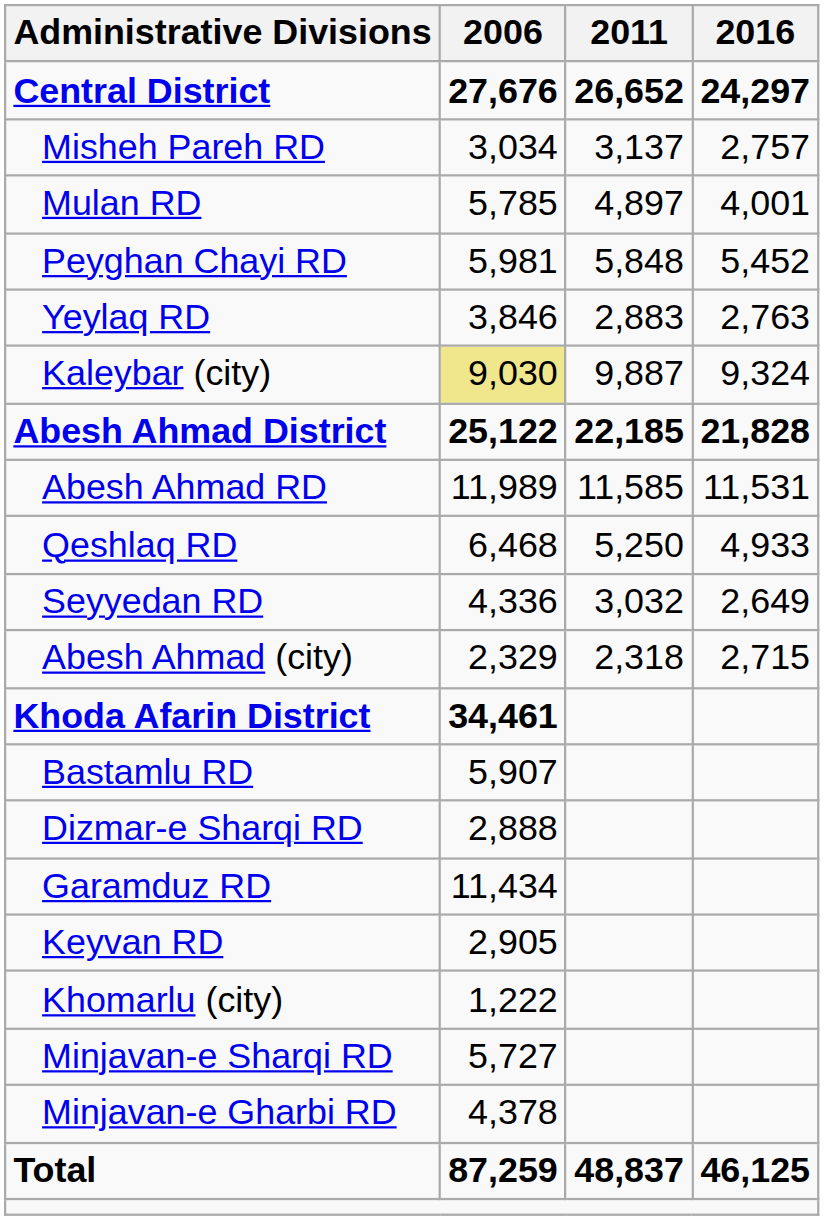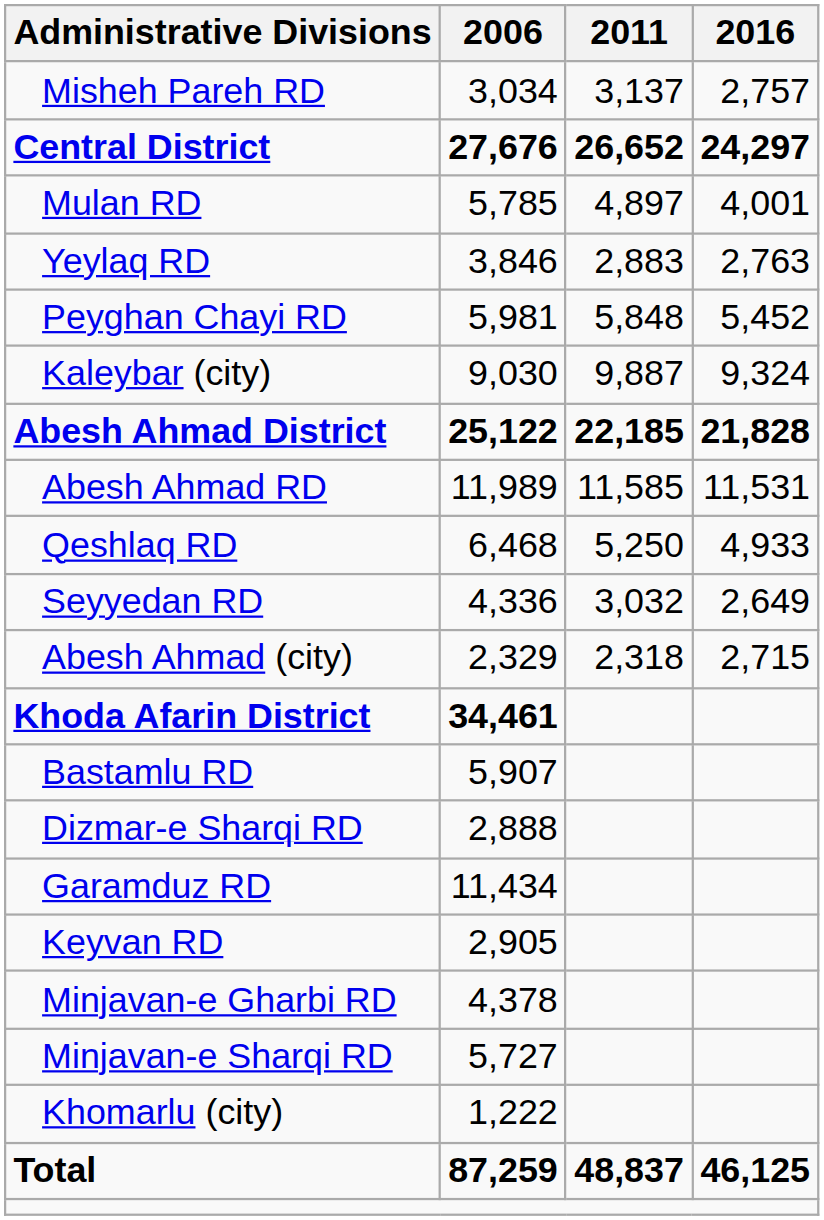rows swapped: Central District <-> Misheh Pareh RD
rows swapped: Peyghan Chayi RD <-> Yeylaq RD
Kaleybar (city) | 2006: khaki background -> no background
rows swapped: Minjavan-e Gharbi RD <-> Khomarlu (city)
